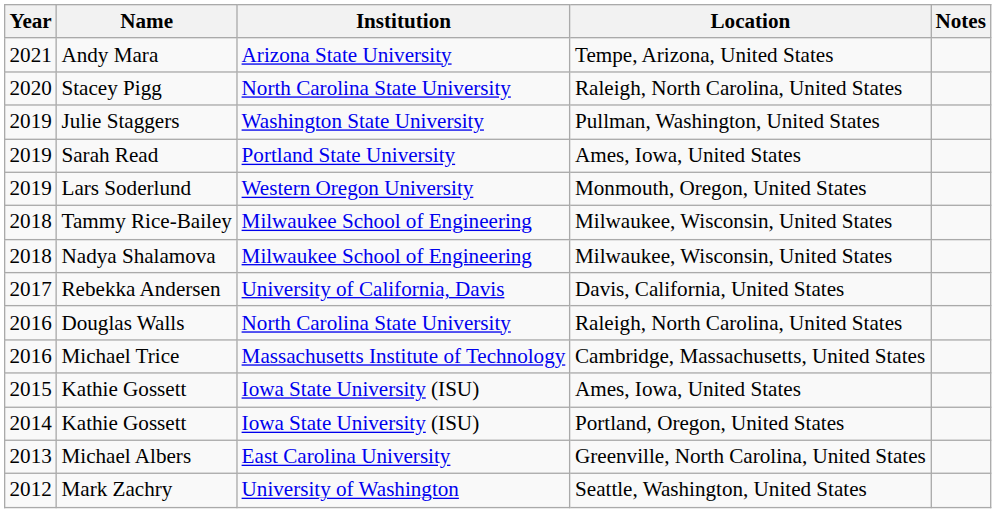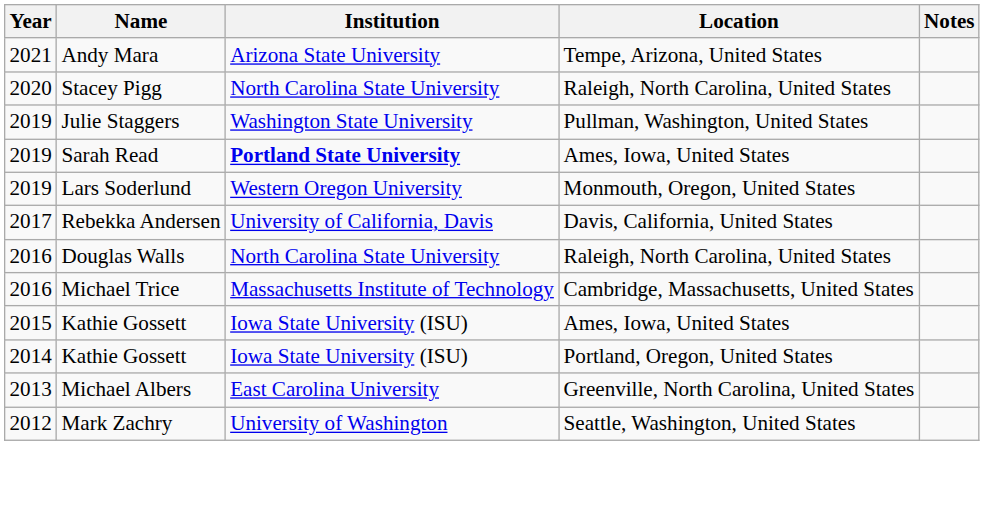Sarah Read | Institution: normal -> bold
- row: 2018 | Tammy Rice-Bailey | Milwaukee School of Engineering | Milwaukee, Wisconsin, United States
- row: 2018 | Nadya Shalamova | Milwaukee School of Engineering | Milwaukee, Wisconsin, United States
